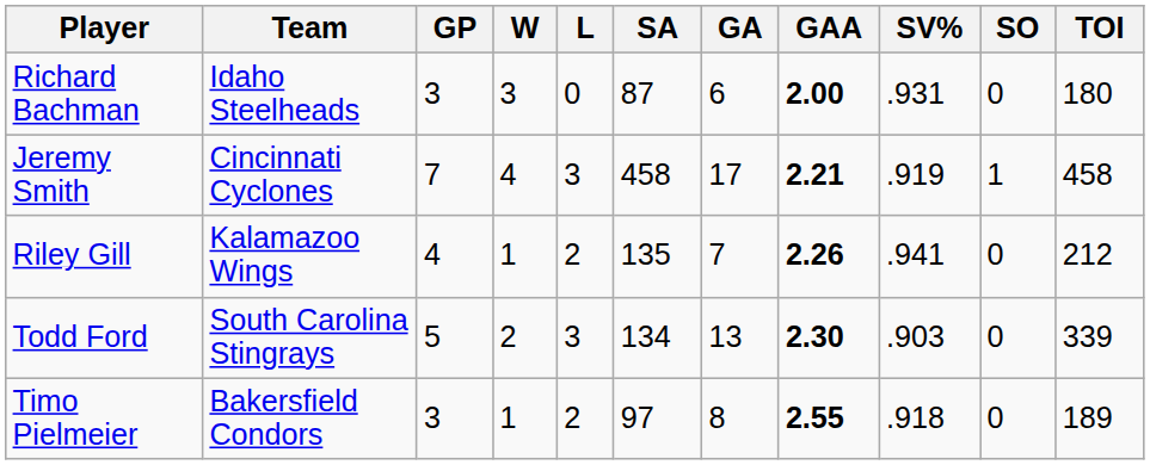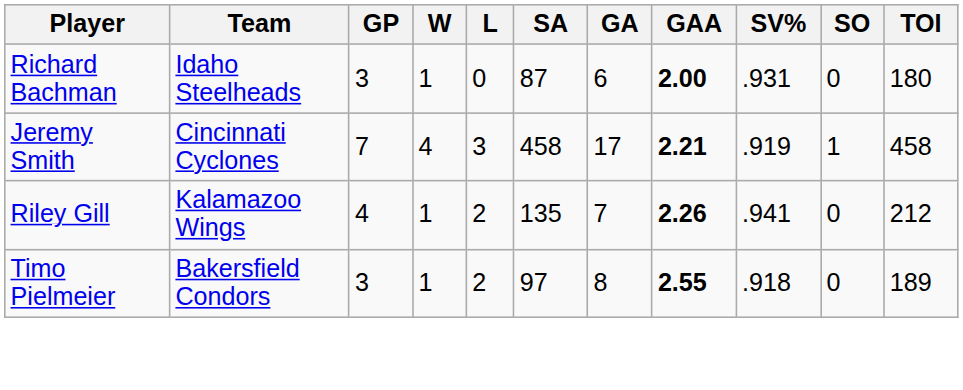Richard Bachman | W: 3 -> 1
- row: Todd Ford | South Carolina Stingrays | 5 | 2 | 3 | 134 | 13 | 2.30 | .903 | 0 | 339
